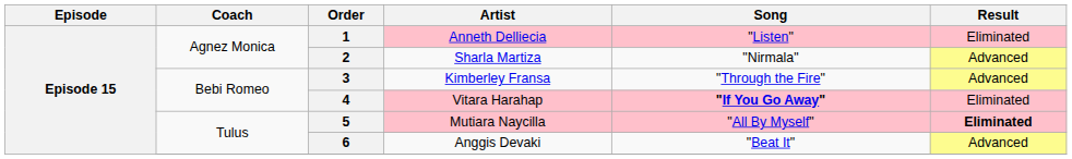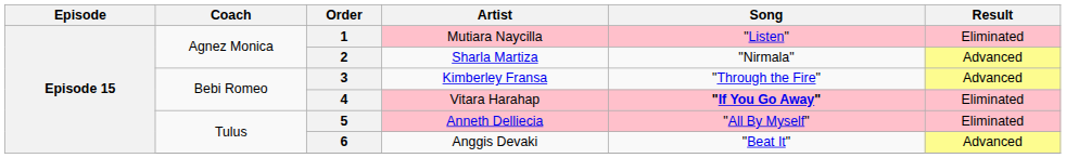1 | Artist: Anneth Delliecia -> Mutiara Naycilla
5 | Artist: Mutiara Naycilla -> Anneth Delliecia
5 | Result: bold -> normal
